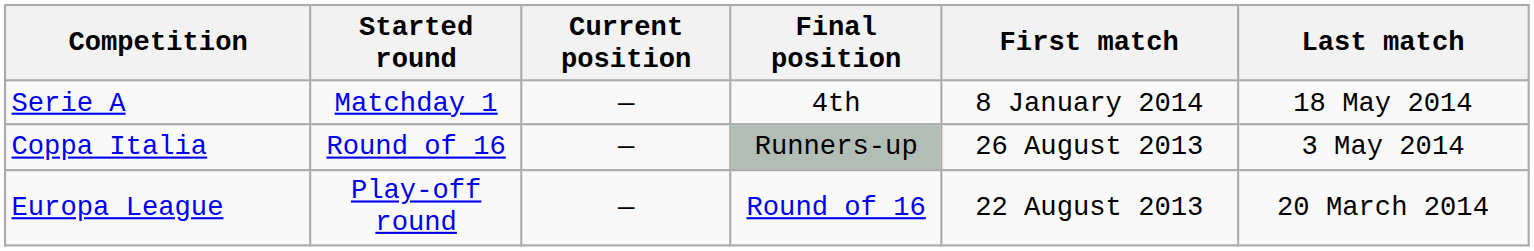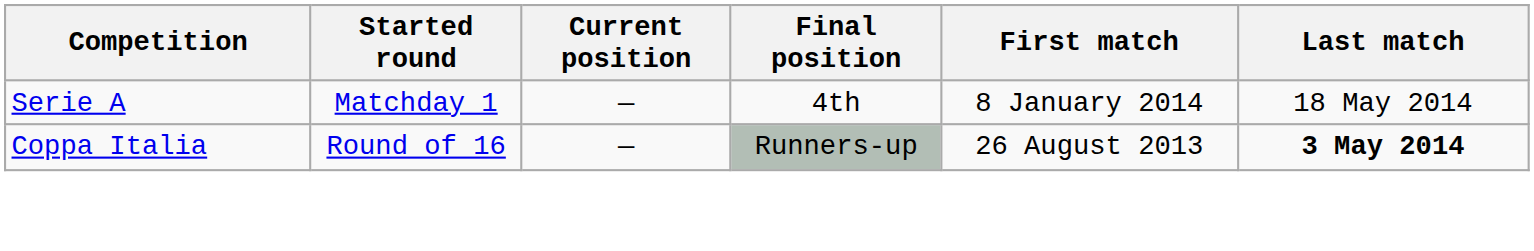Coppa Italia | Last match: normal -> bold
- row: Europa League | Play-off round | — | Round of 16 | 22 August 2013 | 20 March 2014
